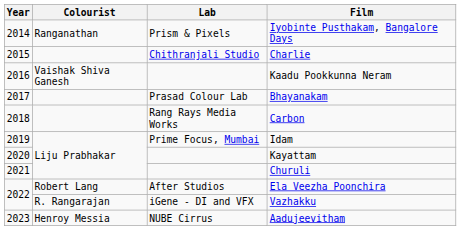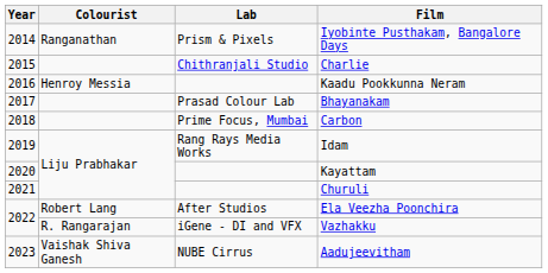Kaadu Pookkunna Neram | Colourist: Vaishak Shiva Ganesh -> Henroy Messia
Carbon | Lab: Rang Rays Media Works -> Prime Focus, Mumbai
Idam | Lab: Prime Focus, Mumbai -> Rang Rays Media Works
Aadujeevitham | Colourist: Henroy Messia -> Vaishak Shiva Ganesh
